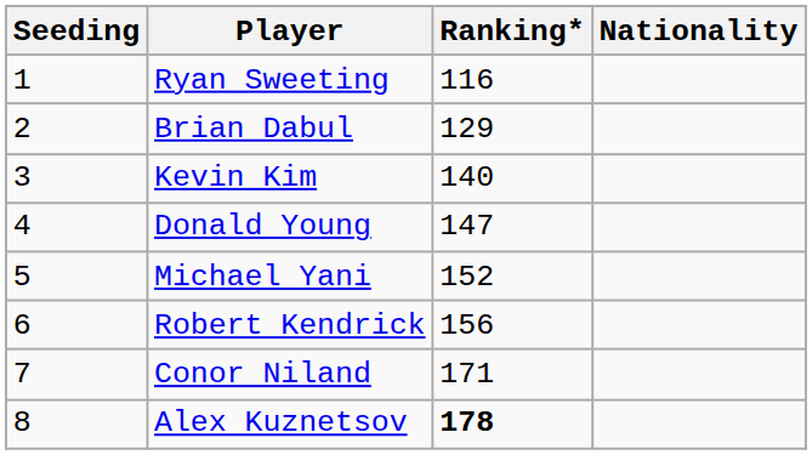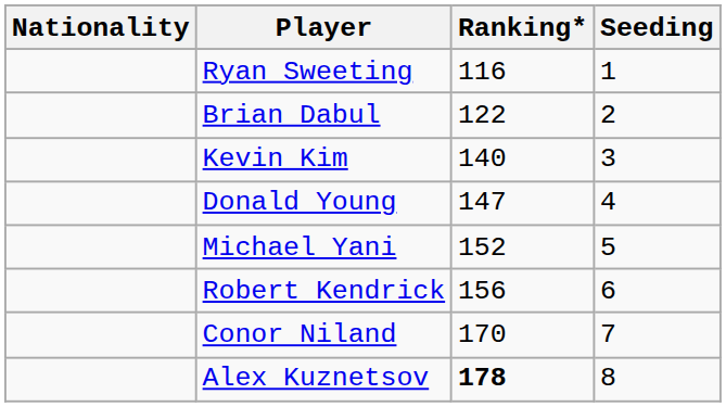columns swapped: Nationality <-> Seeding
Brian Dabul | Ranking*: 129 -> 122
Conor Niland | Ranking*: 171 -> 170
